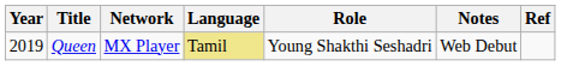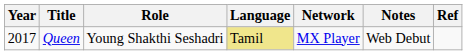columns swapped: Role <-> Network
Queen | Year: 2019 -> 2017
